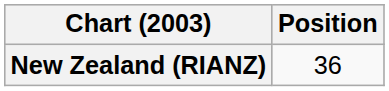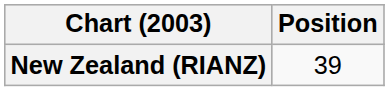New Zealand (RIANZ) | Position: 36 -> 39
